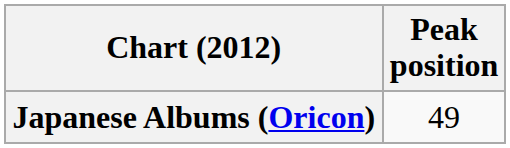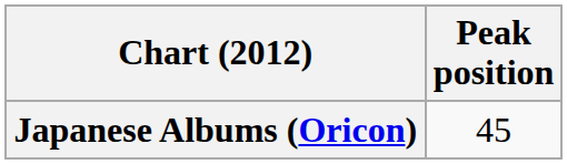Japanese Albums (Oricon) | Peak position: 49 -> 45
